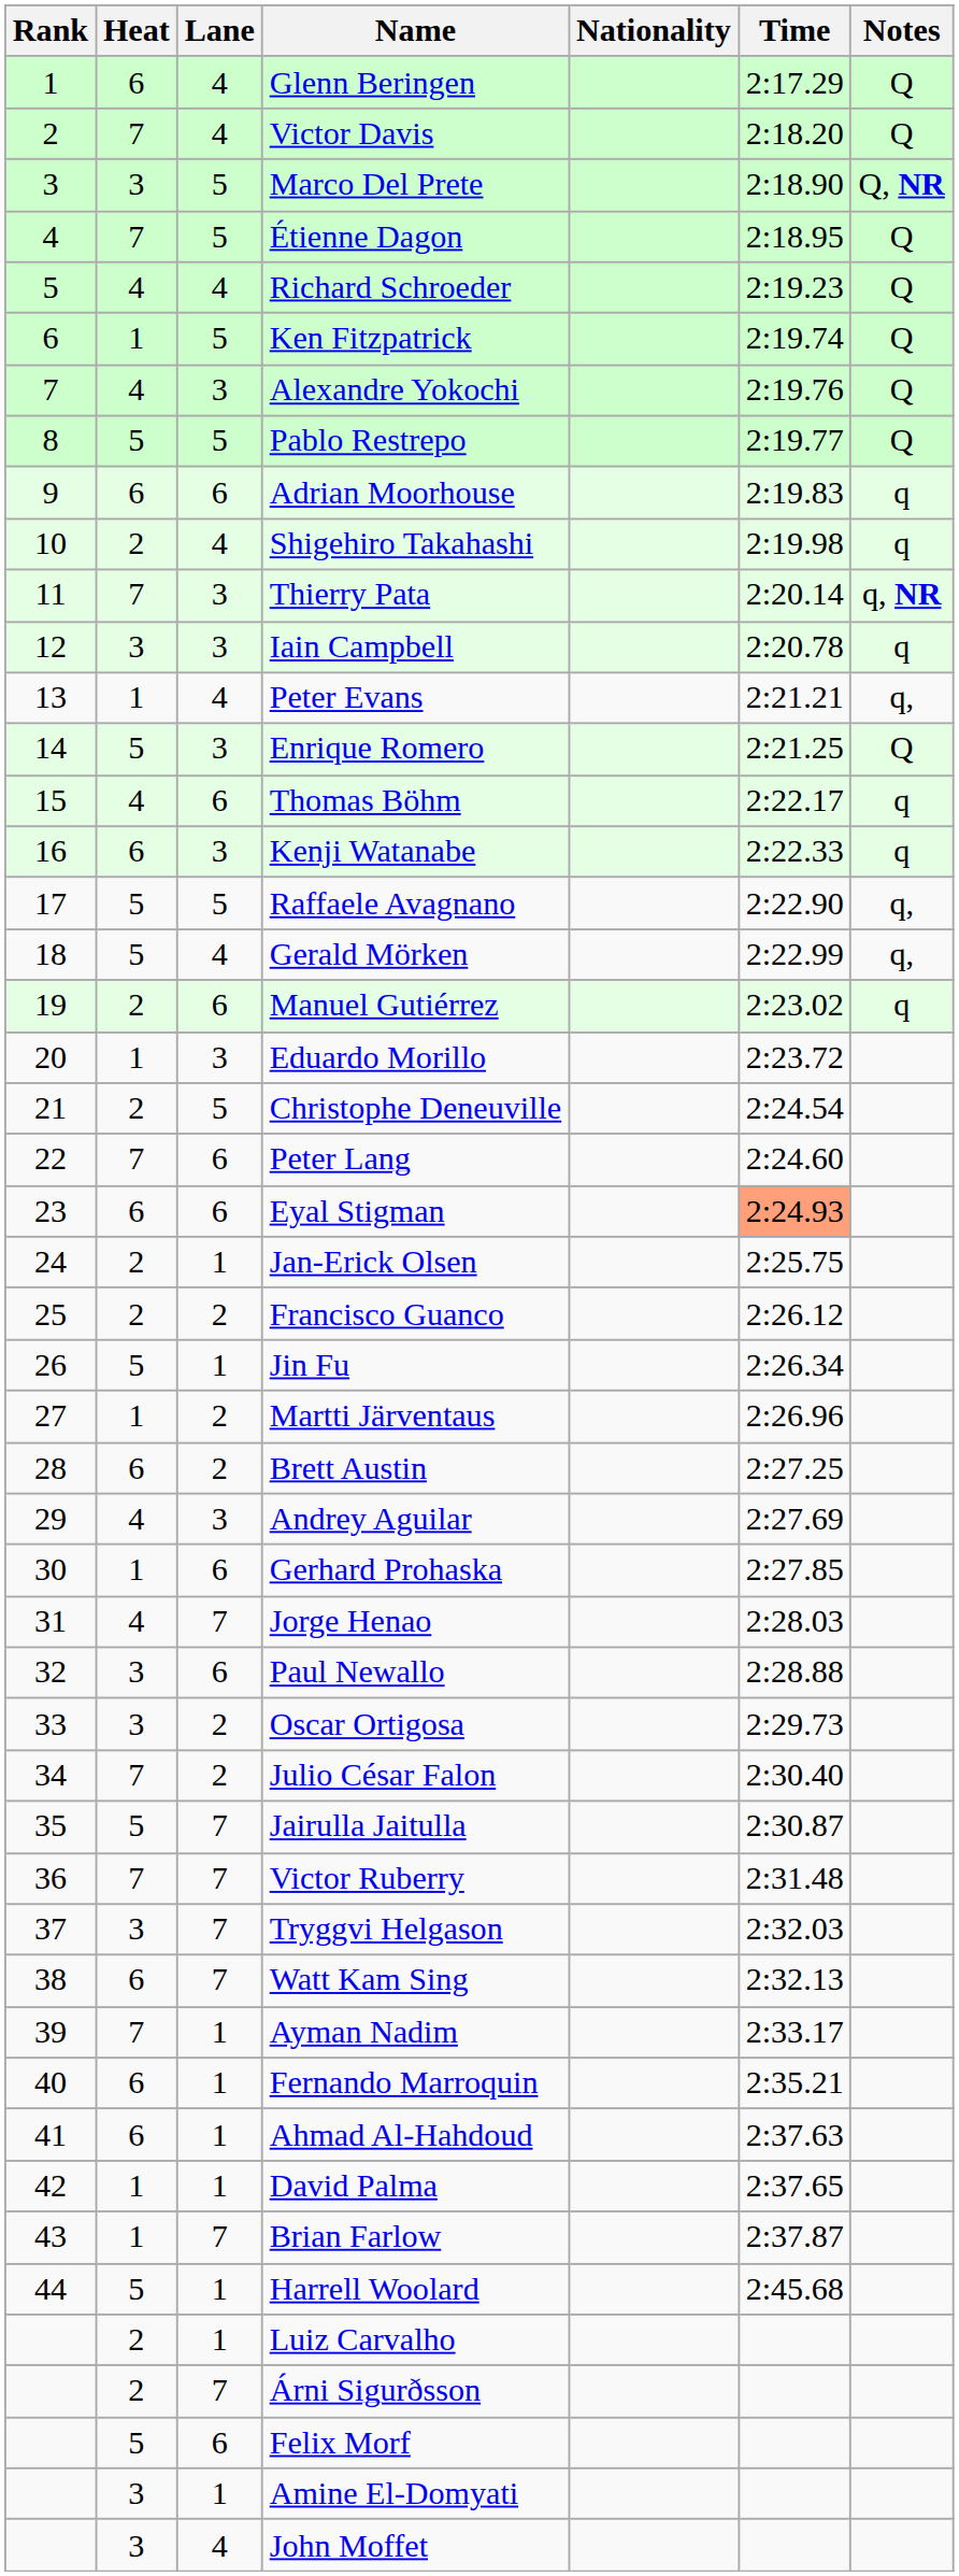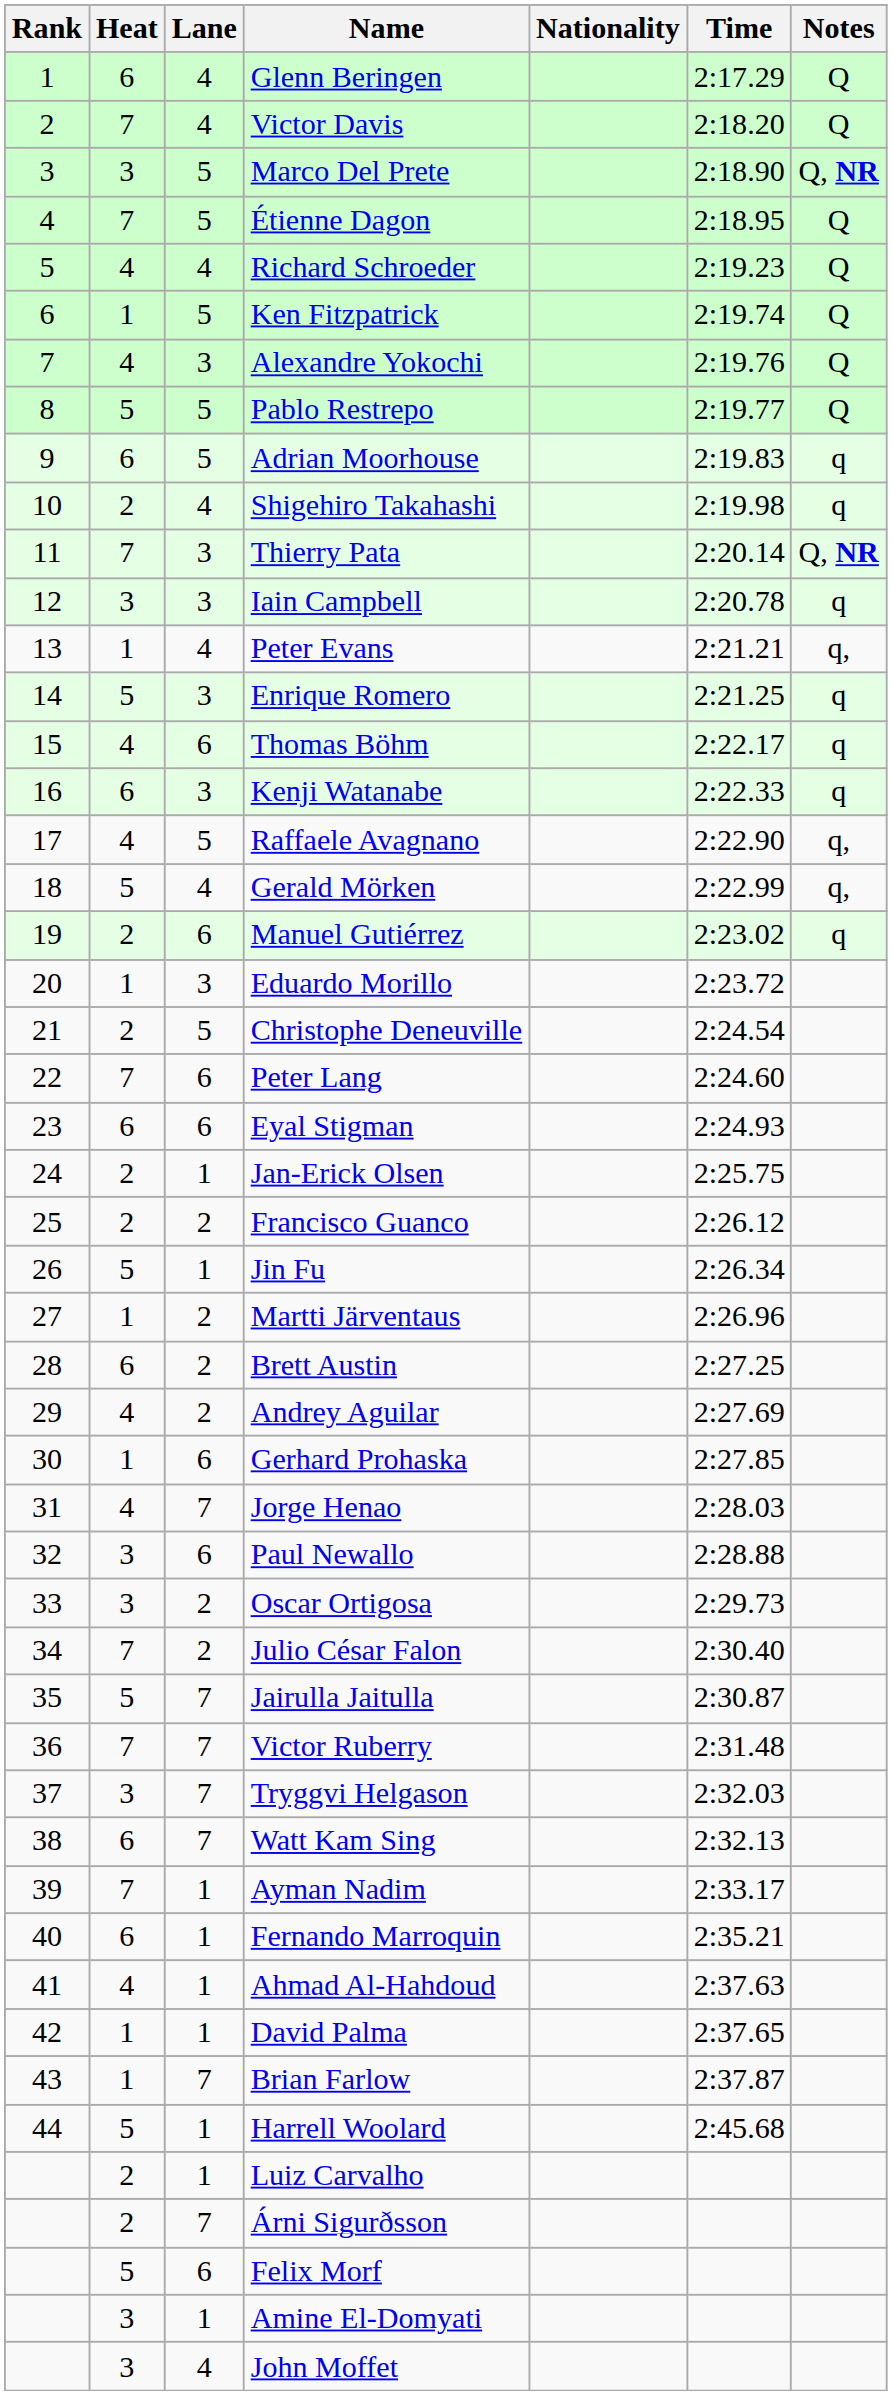Adrian Moorhouse | Lane: 6 -> 5
Thierry Pata | Notes: q, NR -> Q, NR
Enrique Romero | Notes: Q -> q
Raffaele Avagnano | Heat: 5 -> 4
Eyal Stigman | Time: lightsalmon background -> no background
Andrey Aguilar | Lane: 3 -> 2
Ahmad Al-Hahdoud | Heat: 6 -> 4
